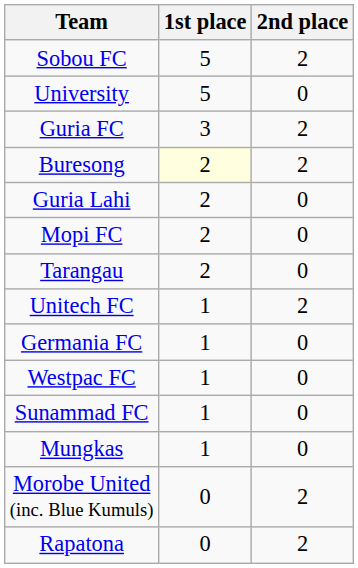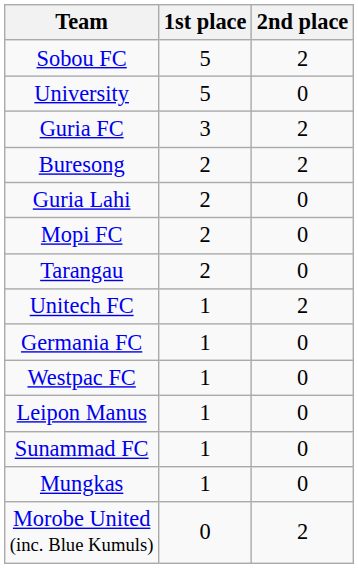Buresong | 1st place: lightyellow background -> no background
+ row: Leipon Manus | 1 | 0
- row: Rapatona | 0 | 2
